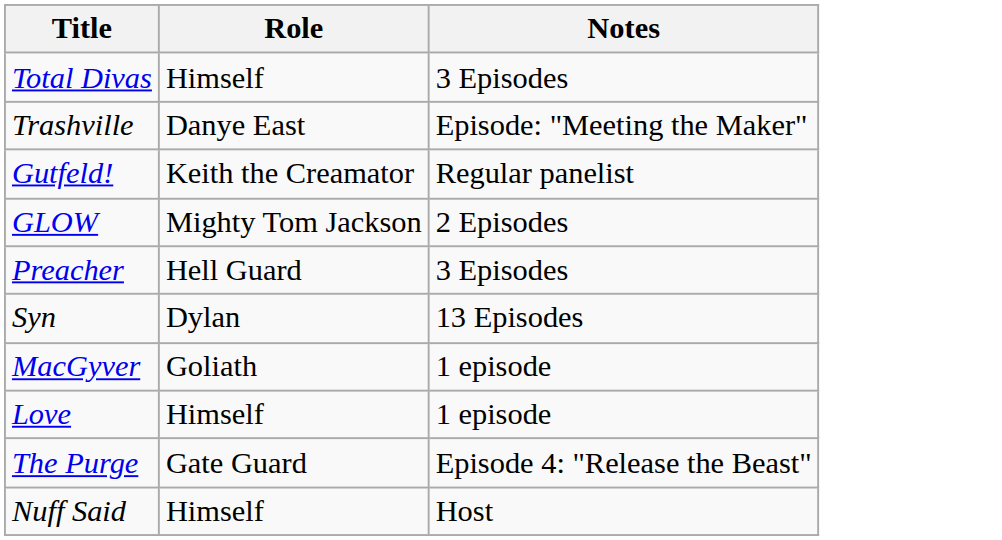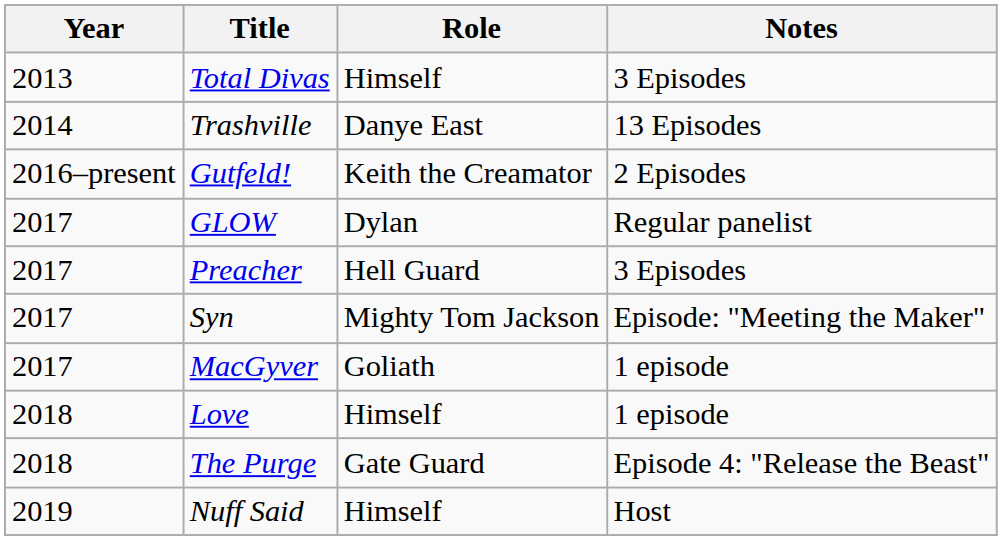+ column: Year | 2013 | 2014 | 2016–present | 2017 | 2017 | 2017 | 2017 | 2018 | 2018 | 2019
Trashville | Notes: Episode: "Meeting the Maker" -> 13 Episodes
Gutfeld! | Notes: Regular panelist -> 2 Episodes
GLOW | Role: Mighty Tom Jackson -> Dylan
GLOW | Notes: 2 Episodes -> Regular panelist
Syn | Role: Dylan -> Mighty Tom Jackson
Syn | Notes: 13 Episodes -> Episode: "Meeting the Maker"
